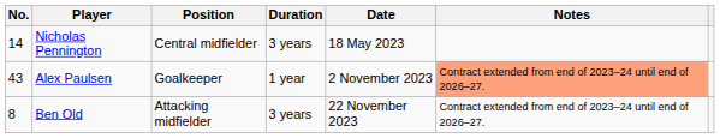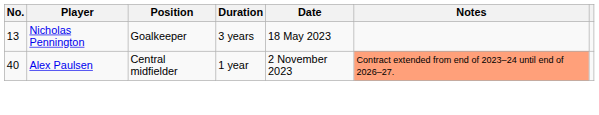Nicholas Pennington | No.: 14 -> 13
Nicholas Pennington | Position: Central midfielder -> Goalkeeper
Alex Paulsen | No.: 43 -> 40
Alex Paulsen | Position: Goalkeeper -> Central midfielder
- row: 8 | Ben Old | Attacking midfielder | 3 years | 22 November 2023 | Contract extended from end of 2023–24 until end of 2026–27.
